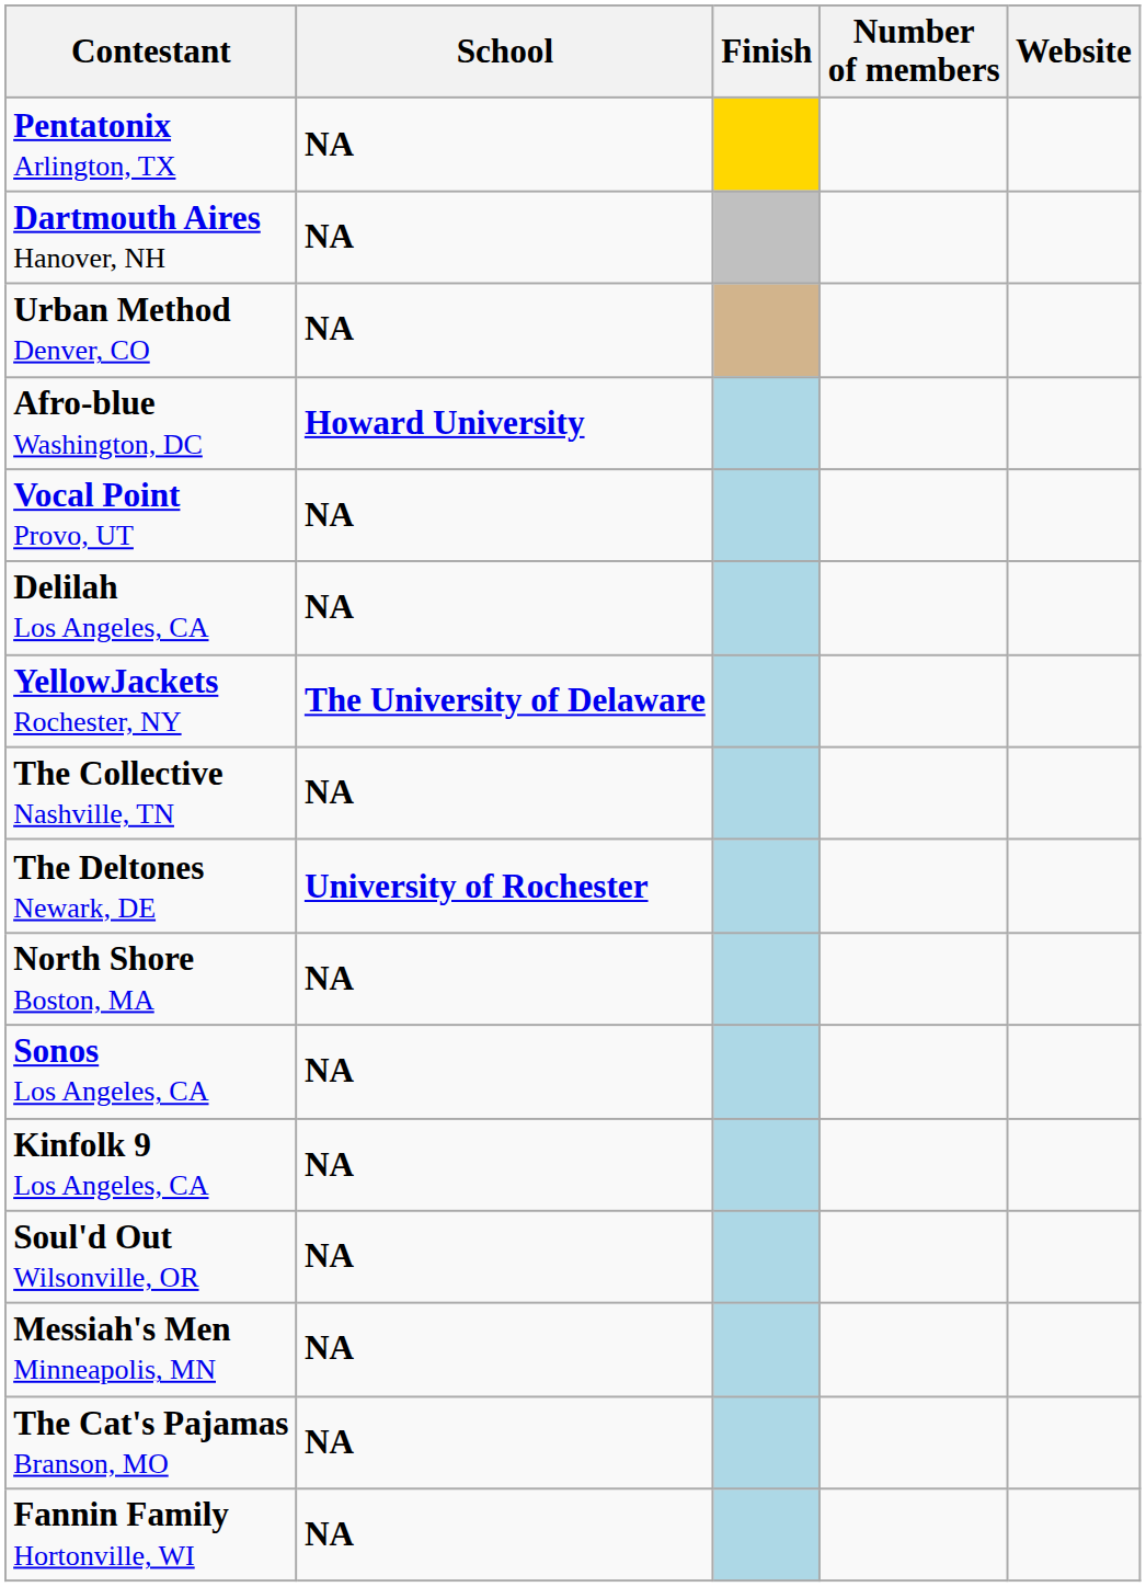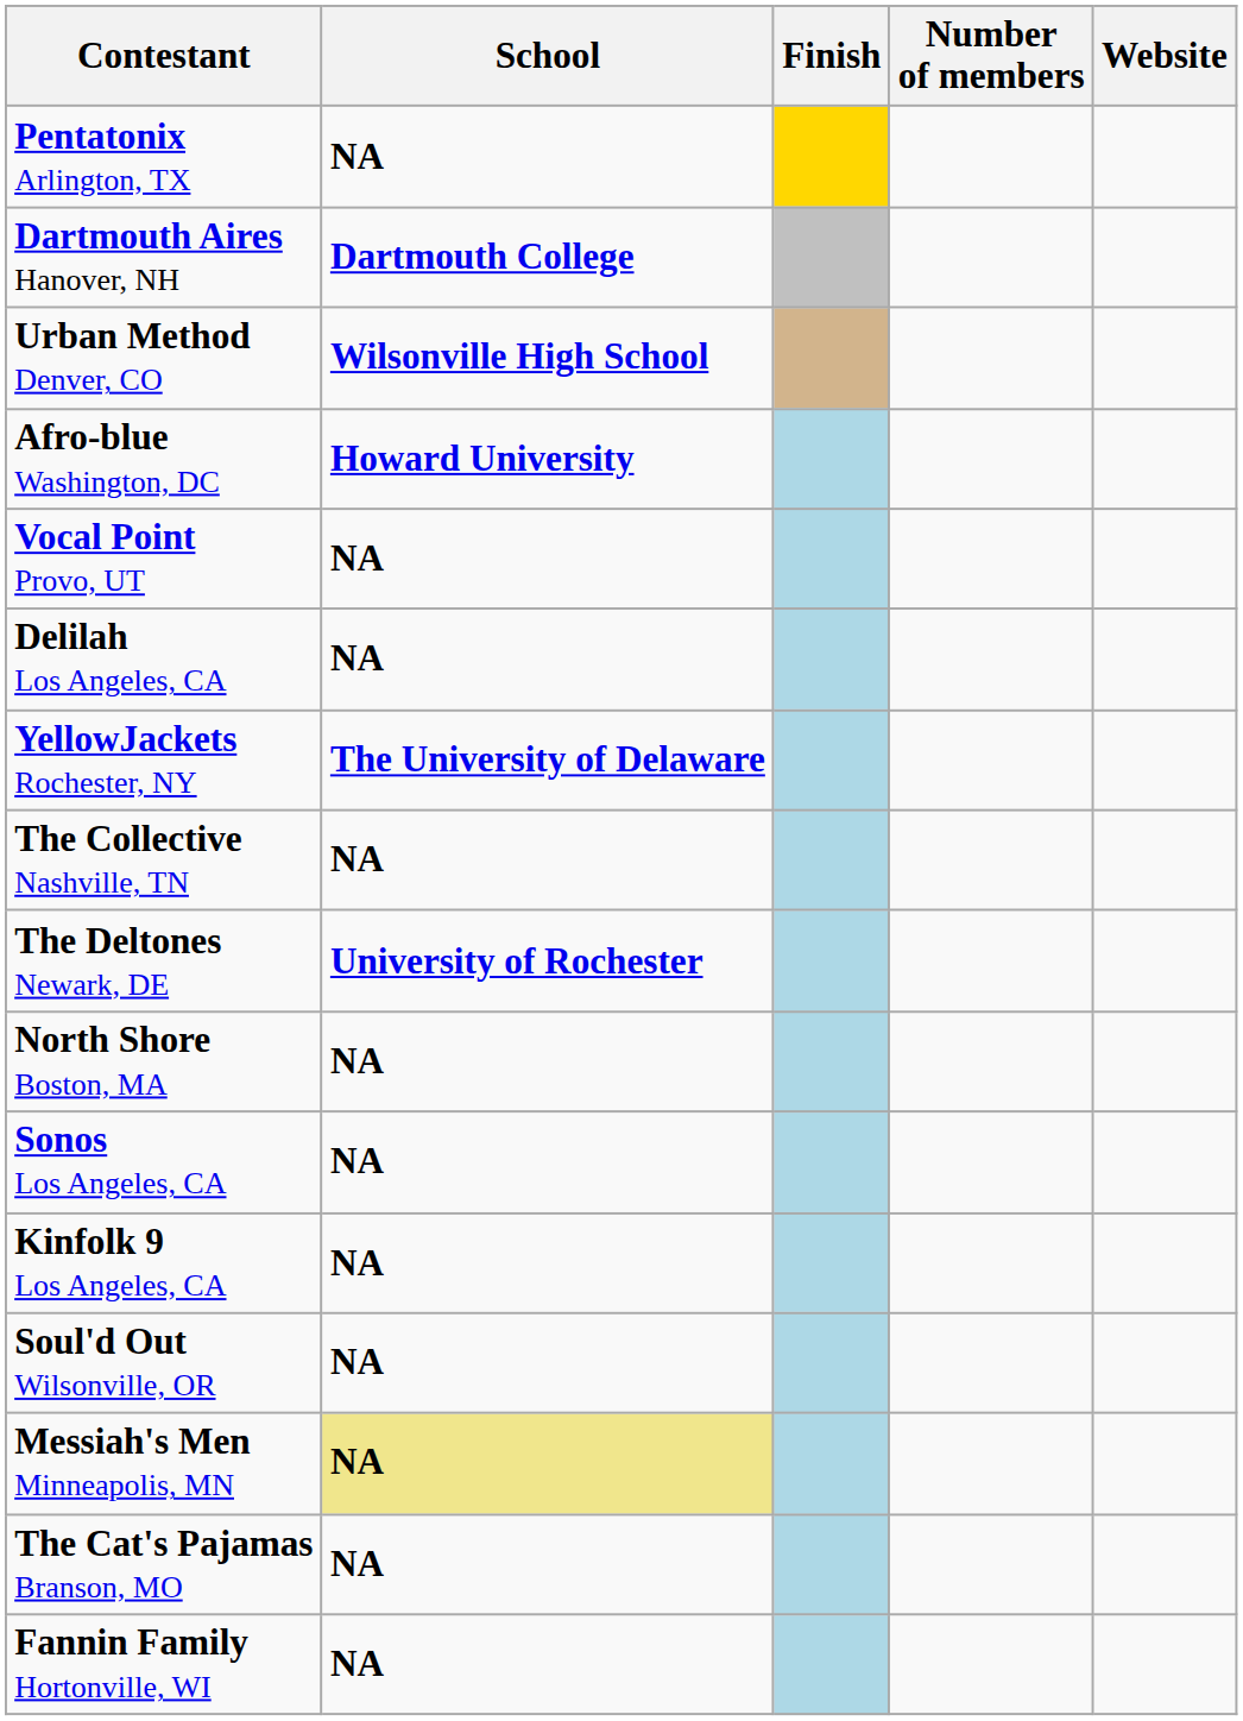Dartmouth Aires Hanover, NH | School: NA -> Dartmouth College
Urban Method Denver, CO | School: NA -> Wilsonville High School
Messiah's Men Minneapolis, MN | School: no background -> khaki background
